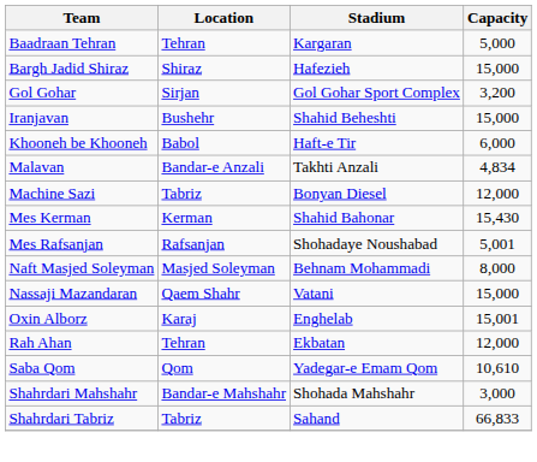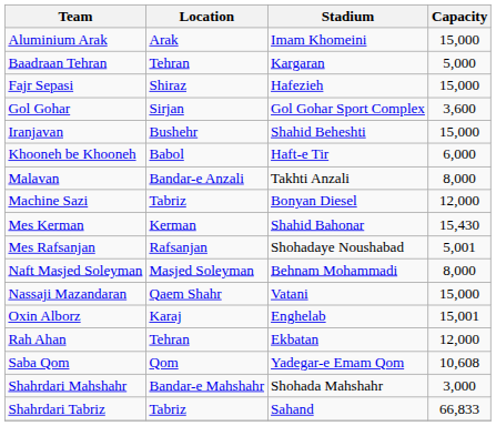+ row: Aluminium Arak | Arak | Imam Khomeini | 15,000
- row: Bargh Jadid Shiraz | Shiraz | Hafezieh | 15,000
+ row: Fajr Sepasi | Shiraz | Hafezieh | 15,000
Gol Gohar | Capacity: 3,200 -> 3,600
Malavan | Capacity: 4,834 -> 8,000
Saba Qom | Capacity: 10,610 -> 10,608
